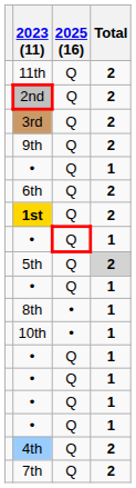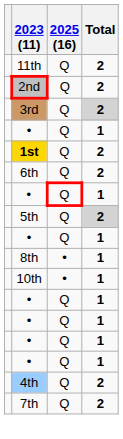3rd | Total: no background -> lightgrey background
- row: 9th | Q | 2
rows swapped: 6th <-> 1st
